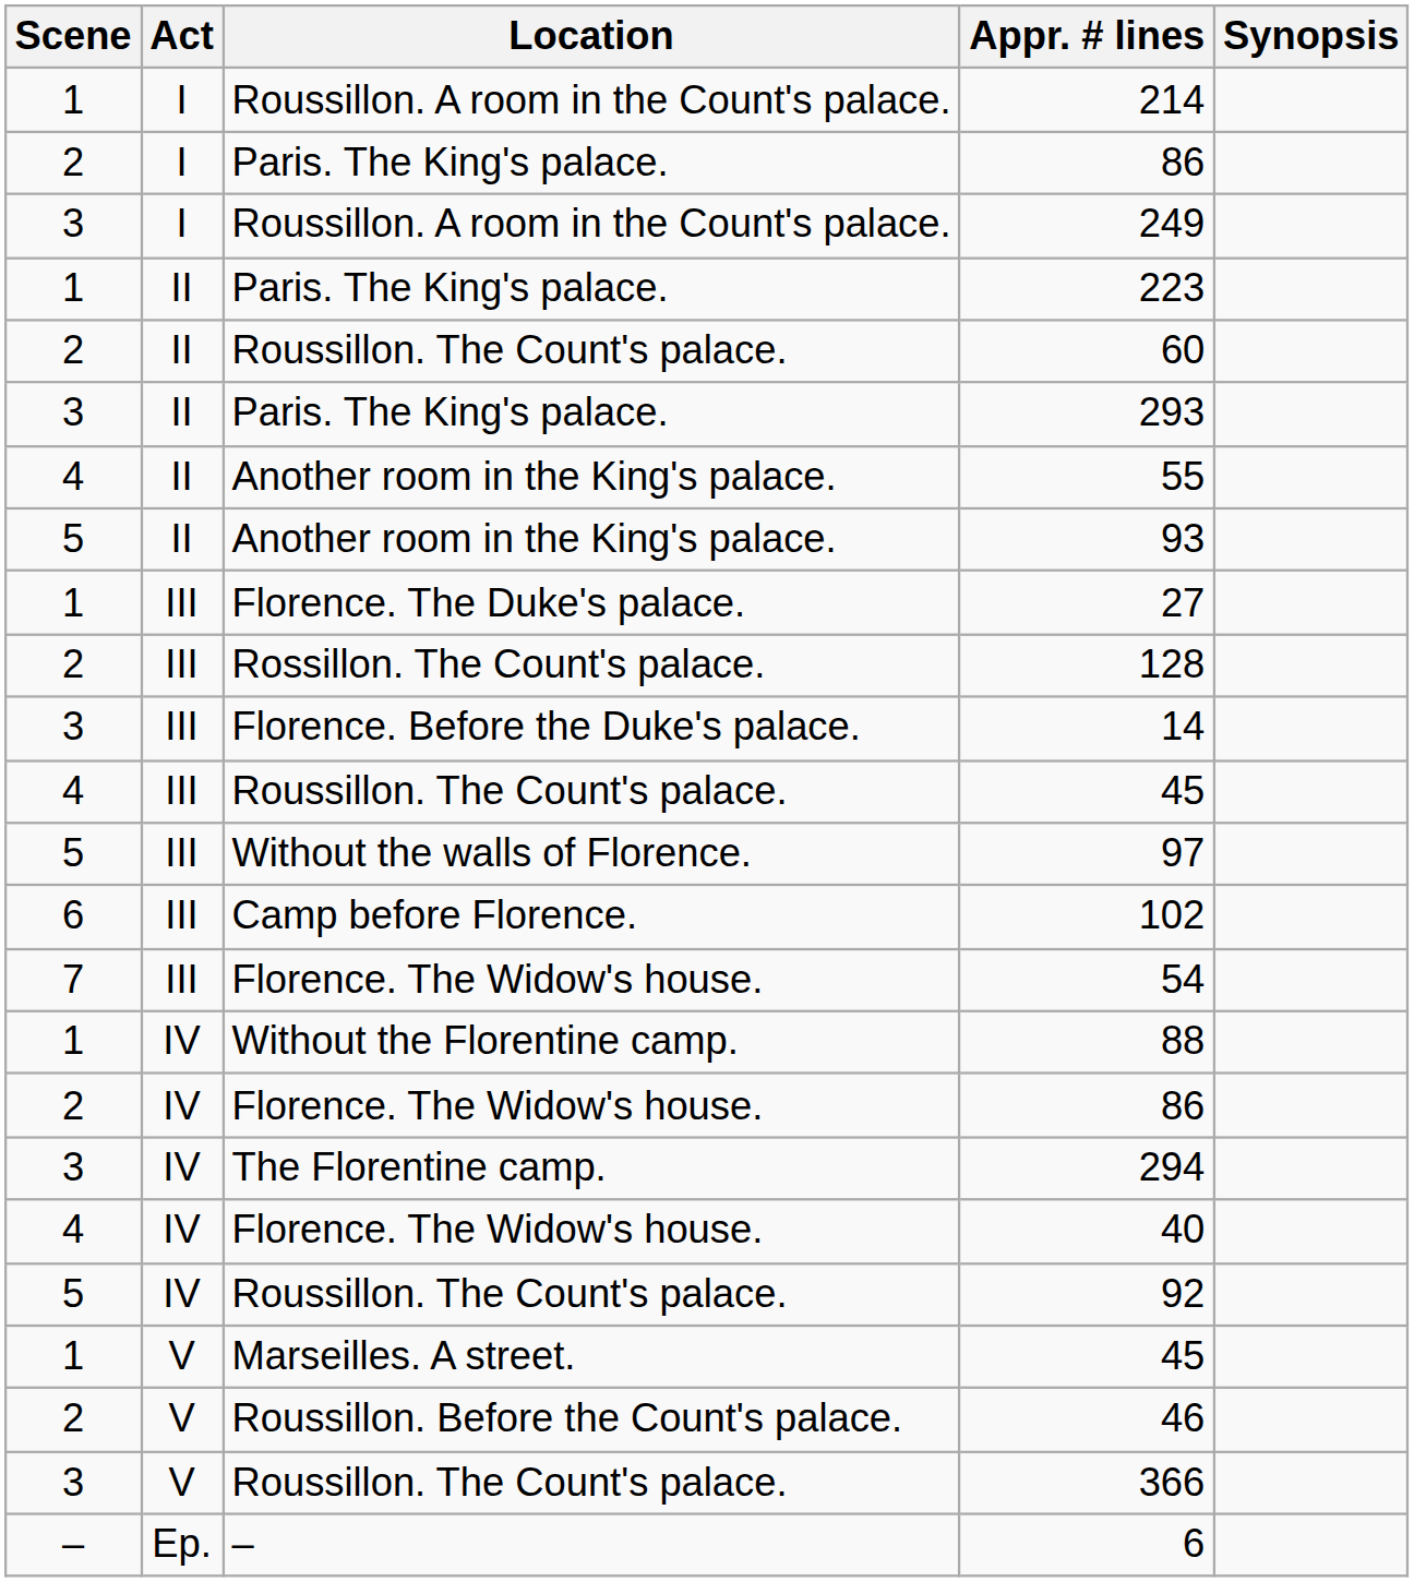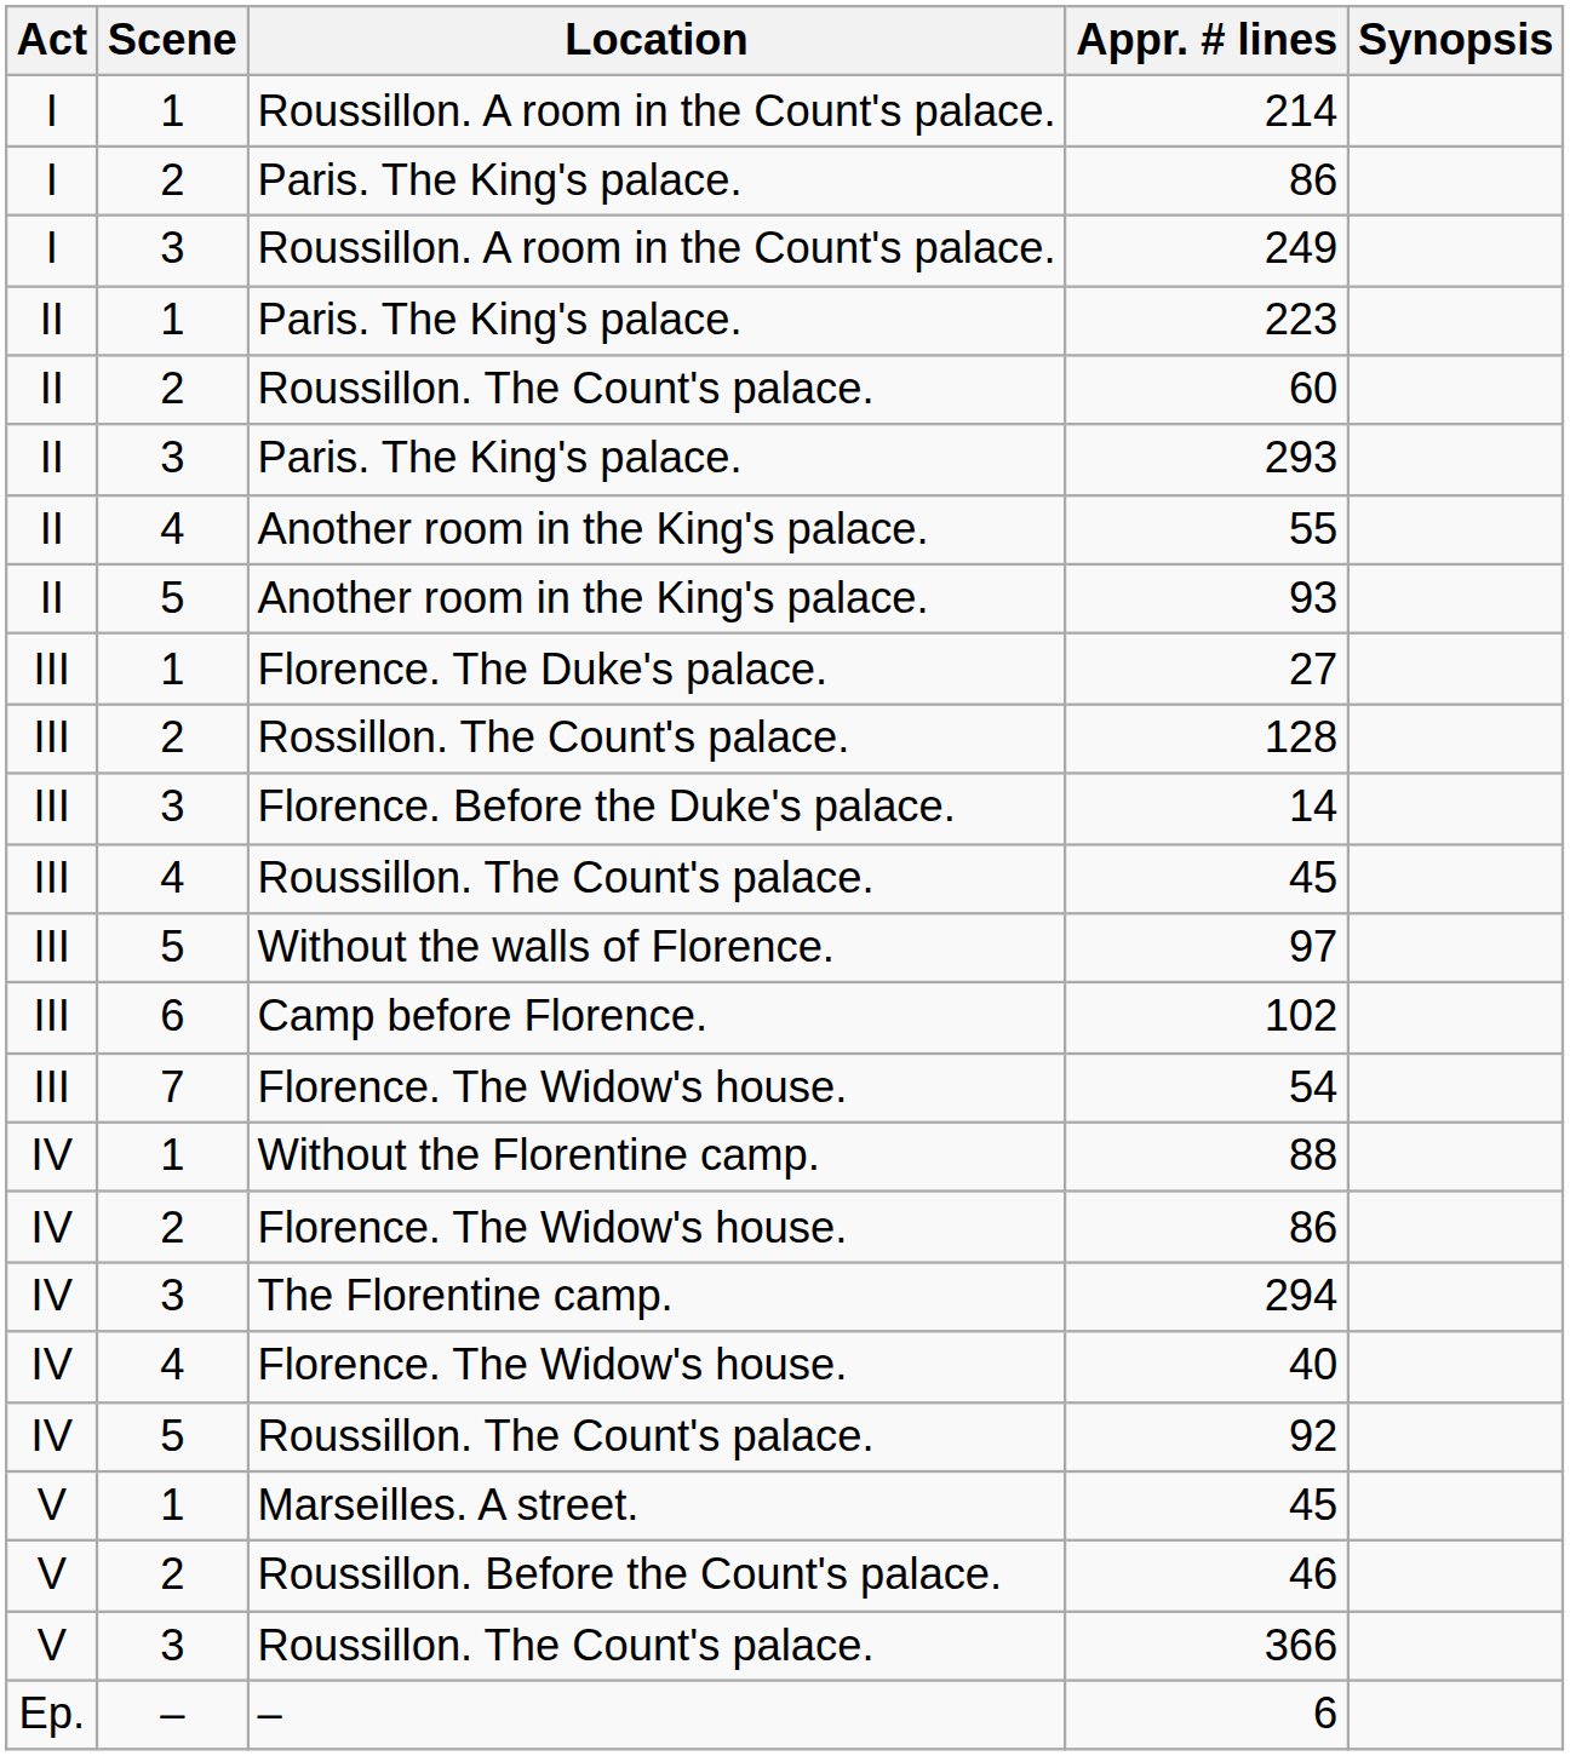columns swapped: Act <-> Scene
